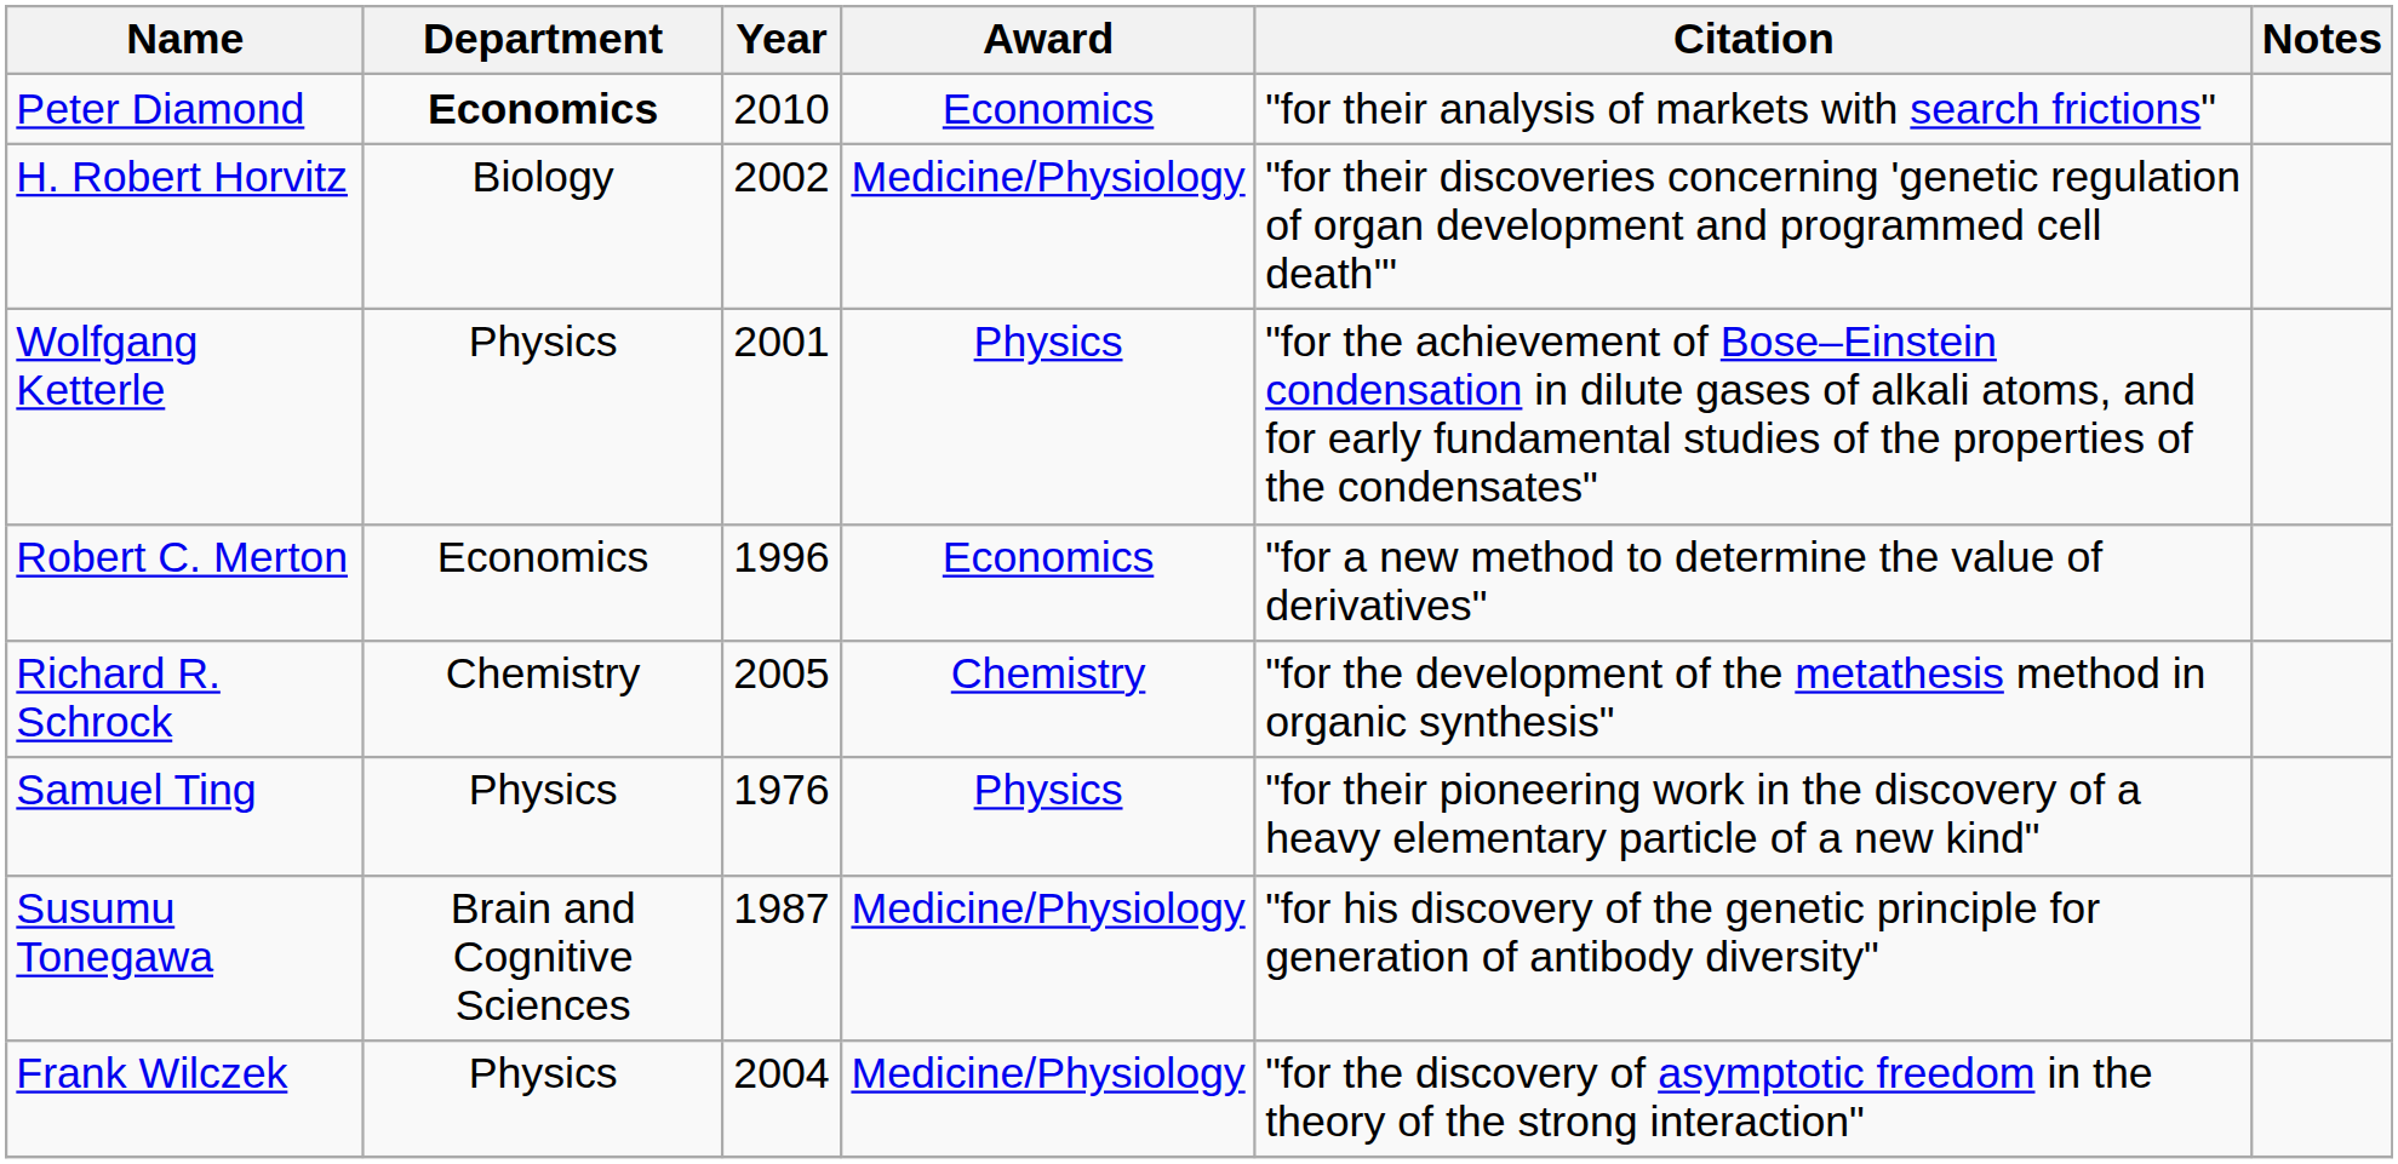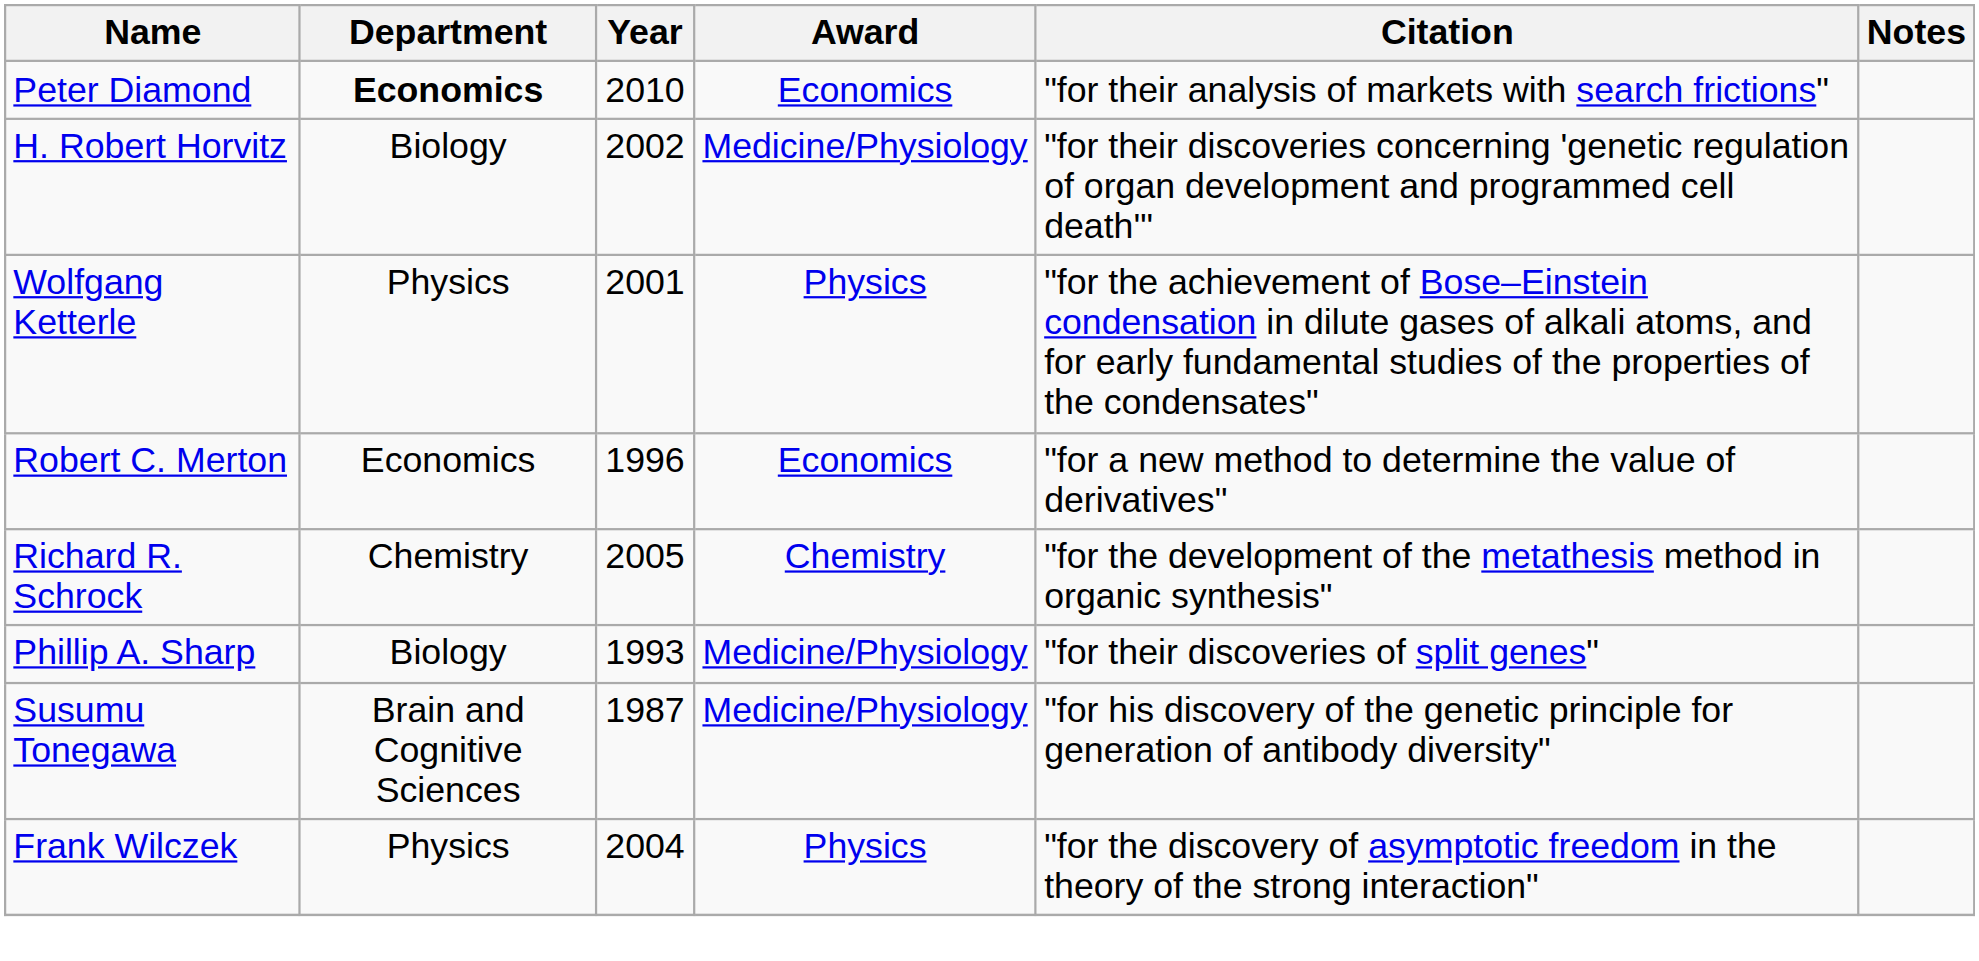+ row: Phillip A. Sharp | Biology | 1993 | Medicine/Physiology | "for their discoveries of split genes"
- row: Samuel Ting | Physics | 1976 | Physics | "for their pioneering work in the discovery of a heavy elementary particle of a new kind"
Frank Wilczek | Award: Medicine/Physiology -> Physics
